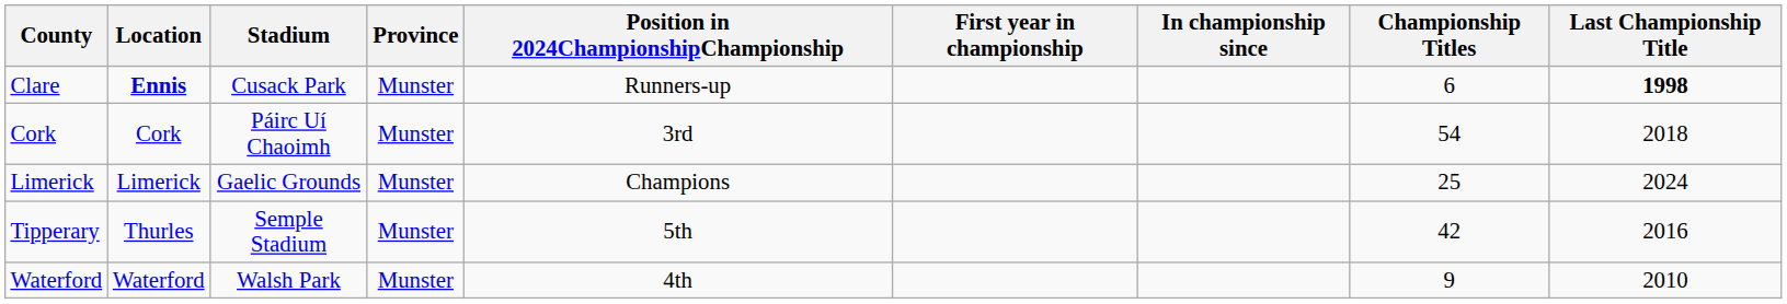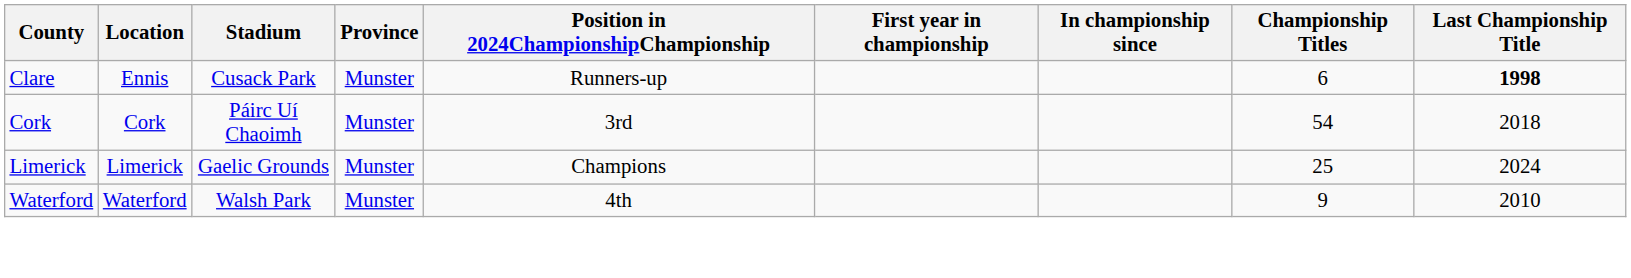Clare | Location: bold -> normal
- row: Tipperary | Thurles | Semple Stadium | Munster | 5th | 42 | 2016
